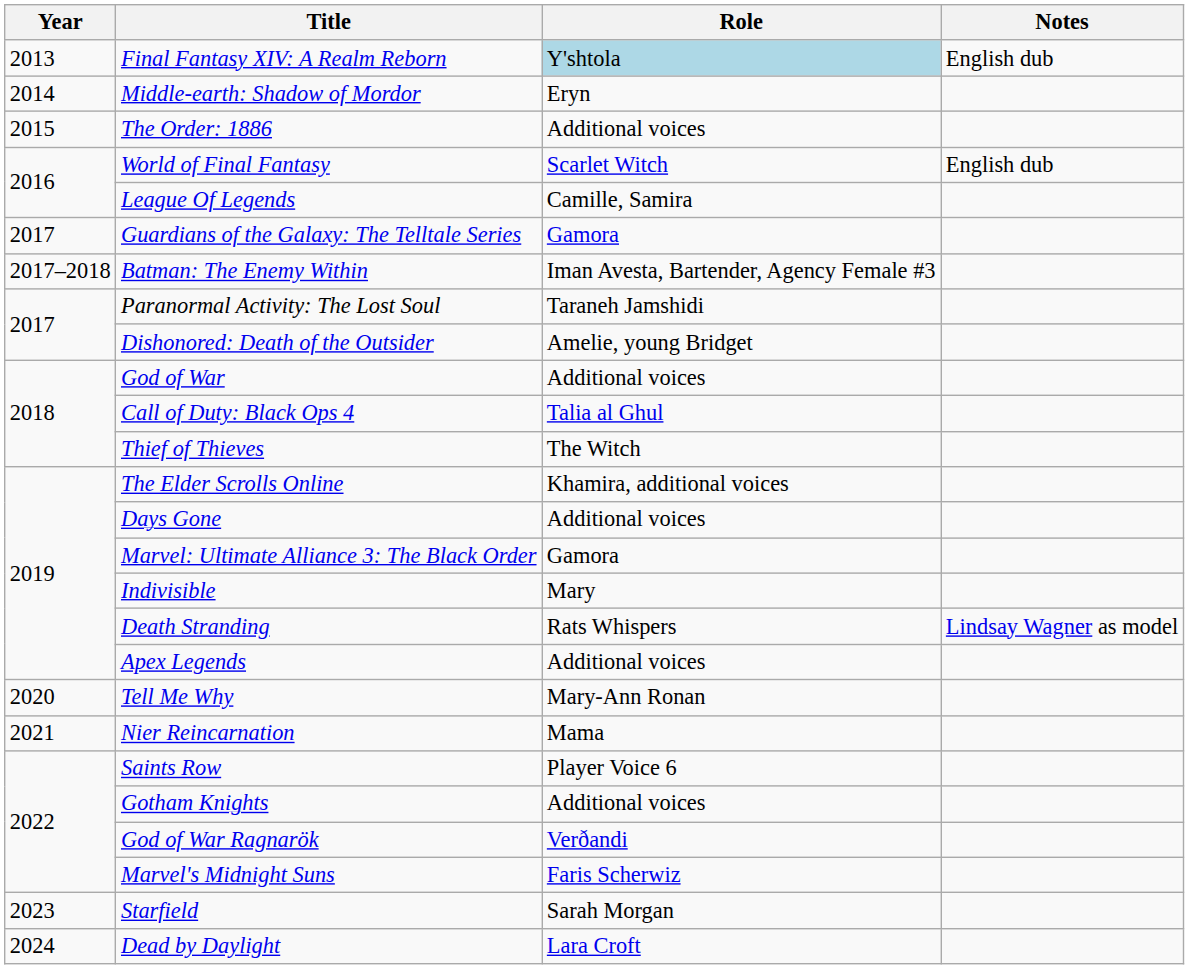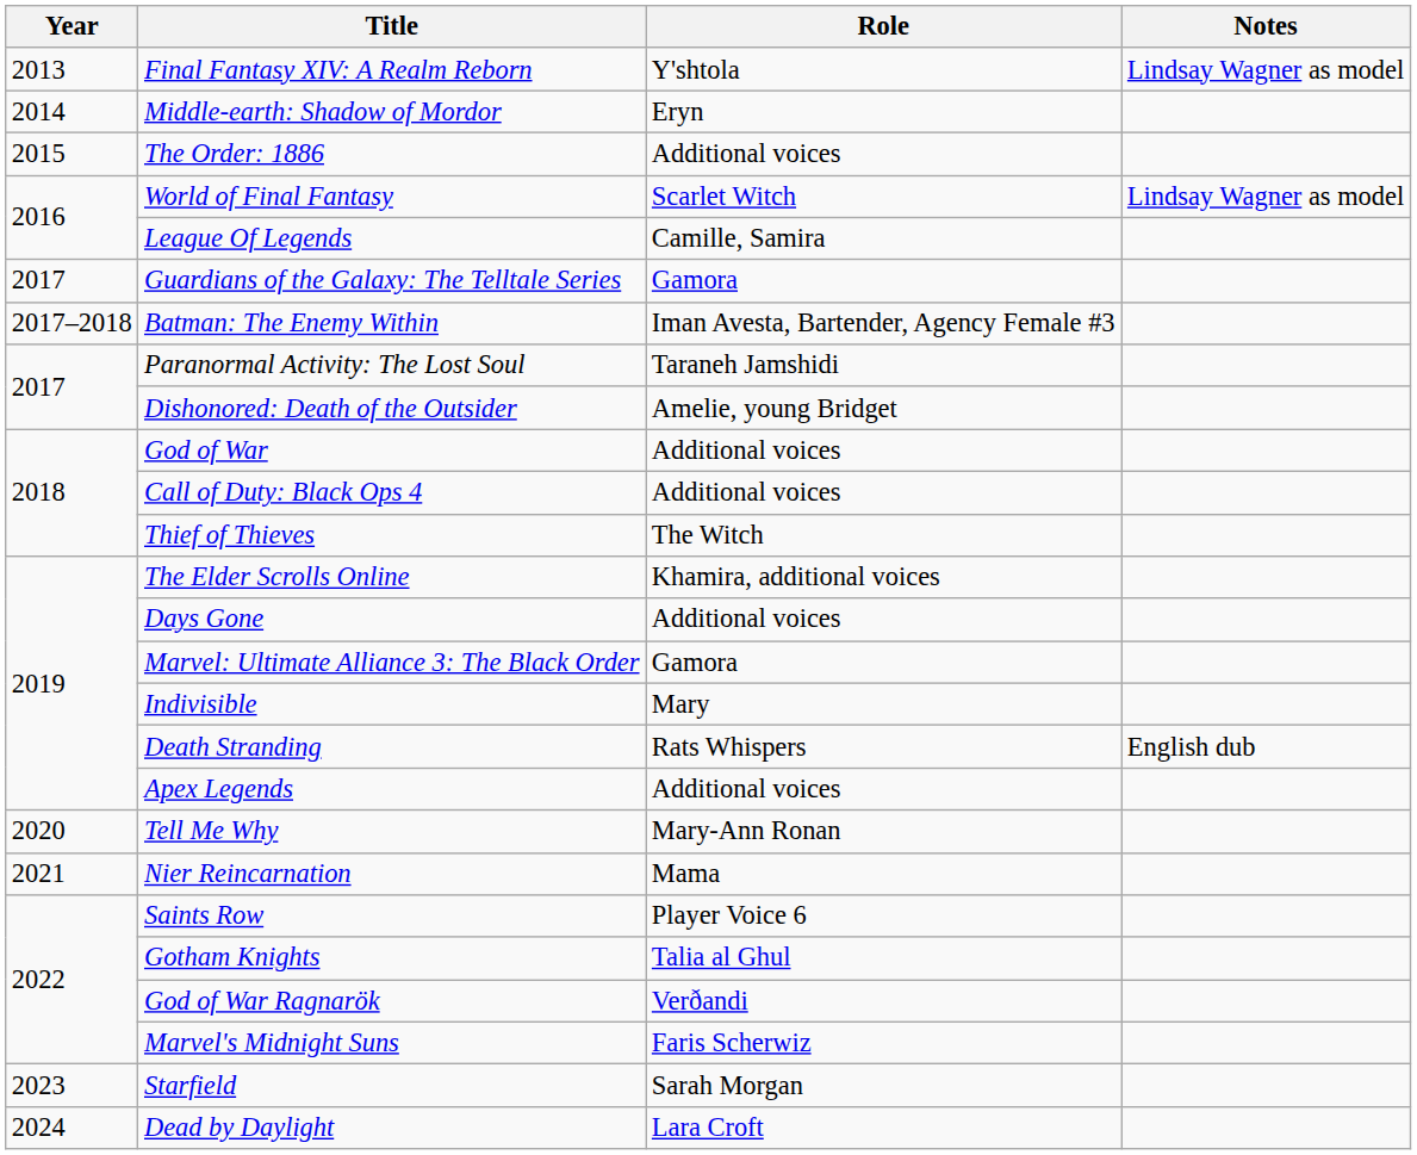Final Fantasy XIV: A Realm Reborn | Role: lightblue background -> no background
Final Fantasy XIV: A Realm Reborn | Notes: English dub -> Lindsay Wagner as model
World of Final Fantasy | Notes: English dub -> Lindsay Wagner as model
Call of Duty: Black Ops 4 | Role: Talia al Ghul -> Additional voices
Death Stranding | Notes: Lindsay Wagner as model -> English dub
Gotham Knights | Role: Additional voices -> Talia al Ghul
